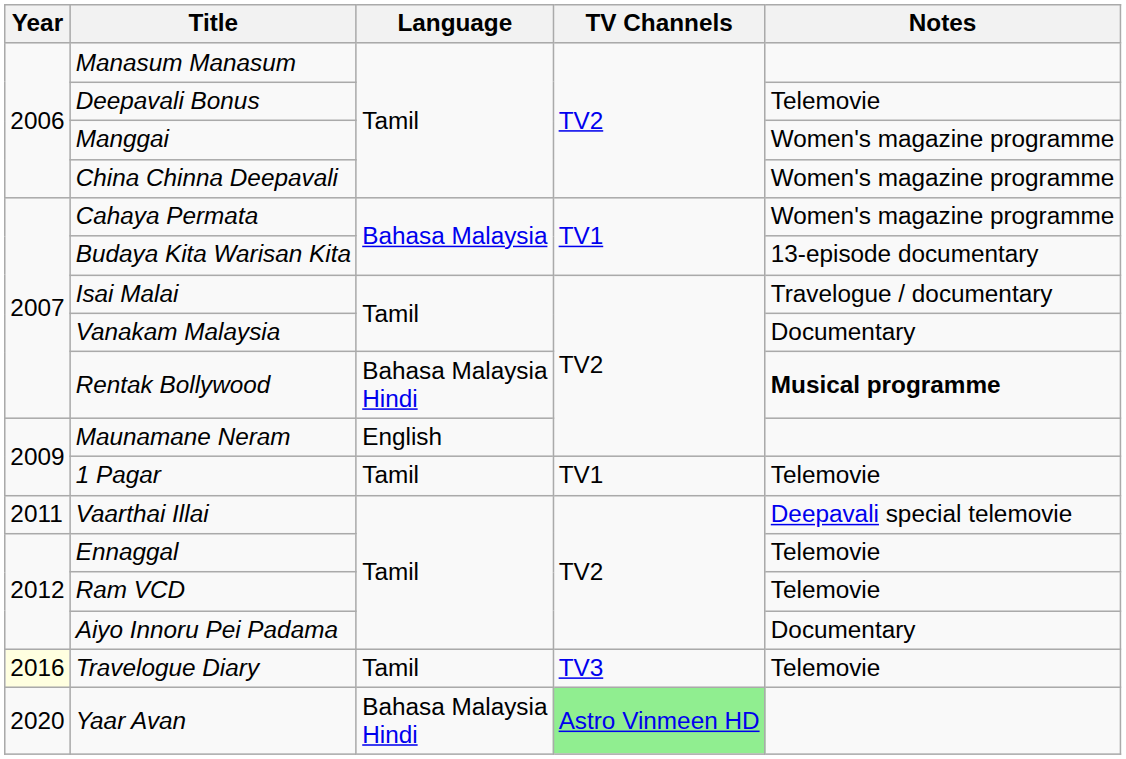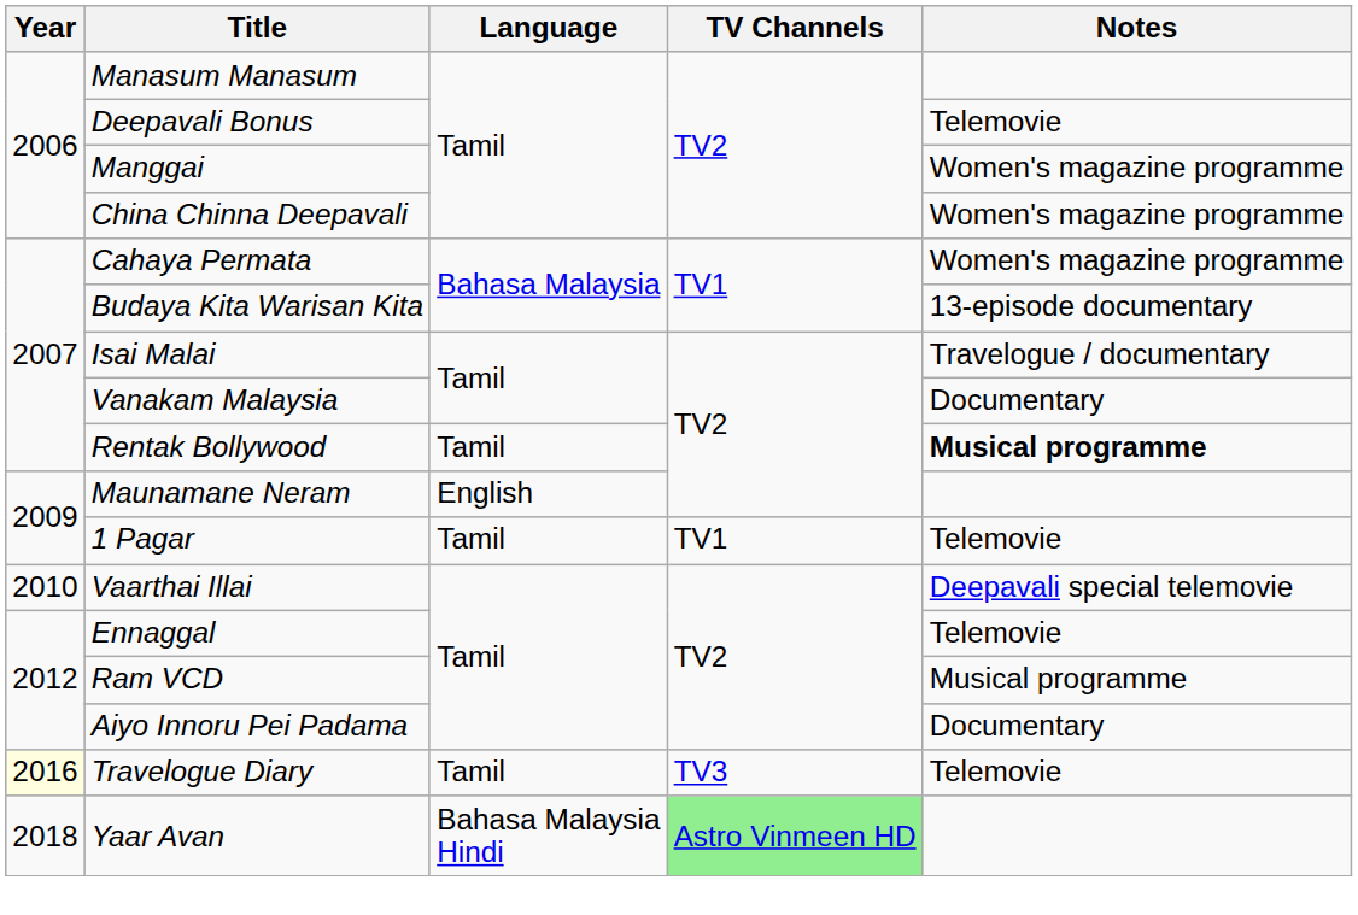Rentak Bollywood | Language: Bahasa Malaysia Hindi -> Tamil
Vaarthai Illai | Year: 2011 -> 2010
Ram VCD | Notes: Telemovie -> Musical programme
Yaar Avan | Year: 2020 -> 2018
